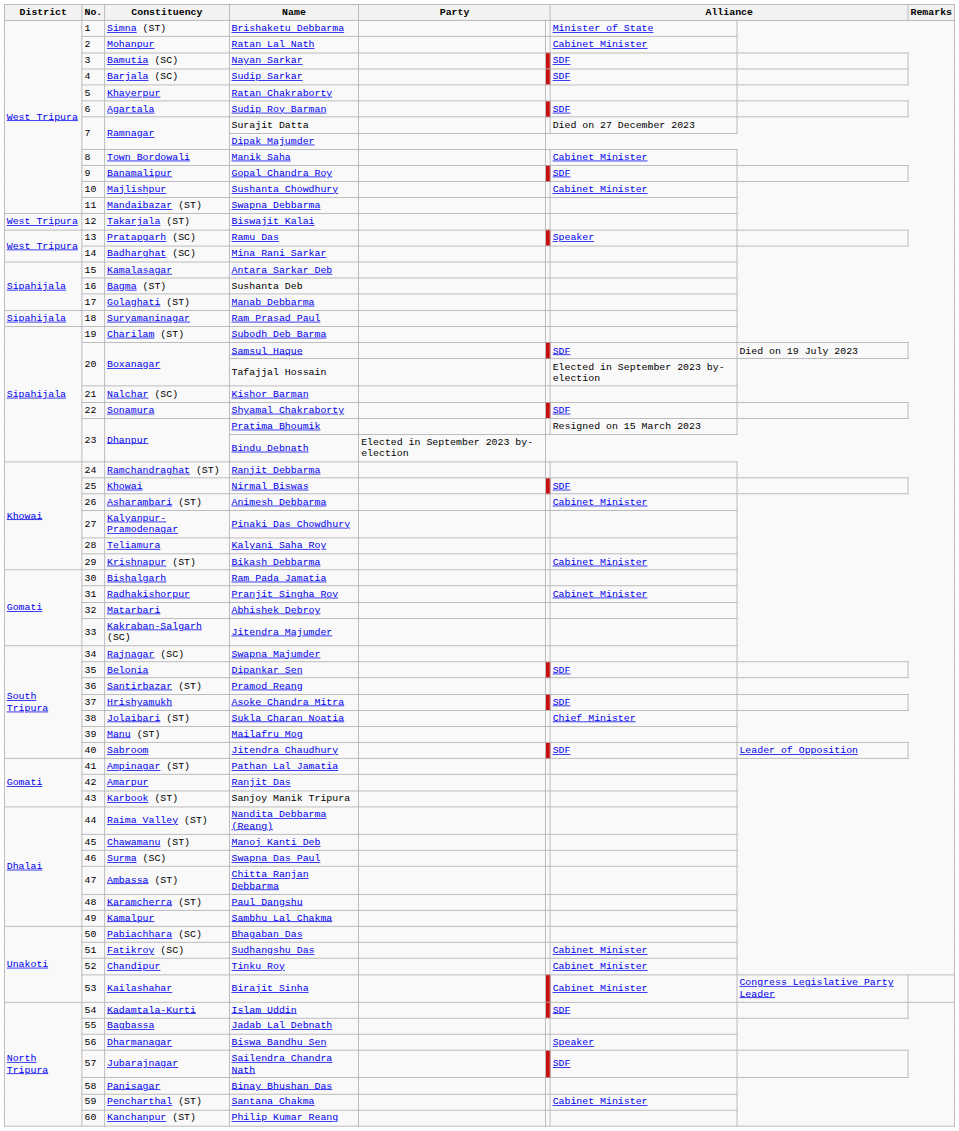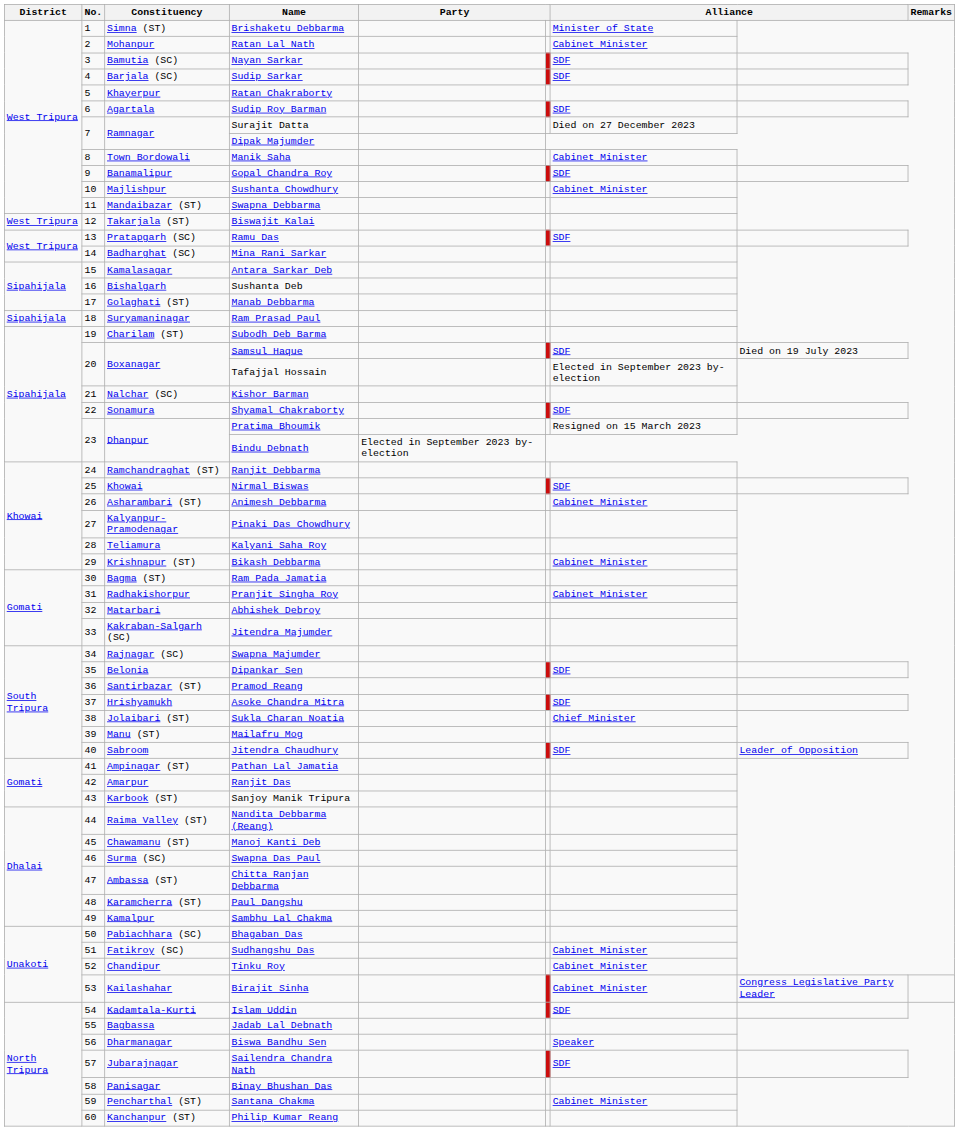Ramu Das | column 7: Speaker -> SDF
Sushanta Deb | Constituency: Bagma (ST) -> Bishalgarh
Ram Pada Jamatia | Constituency: Bishalgarh -> Bagma (ST)
